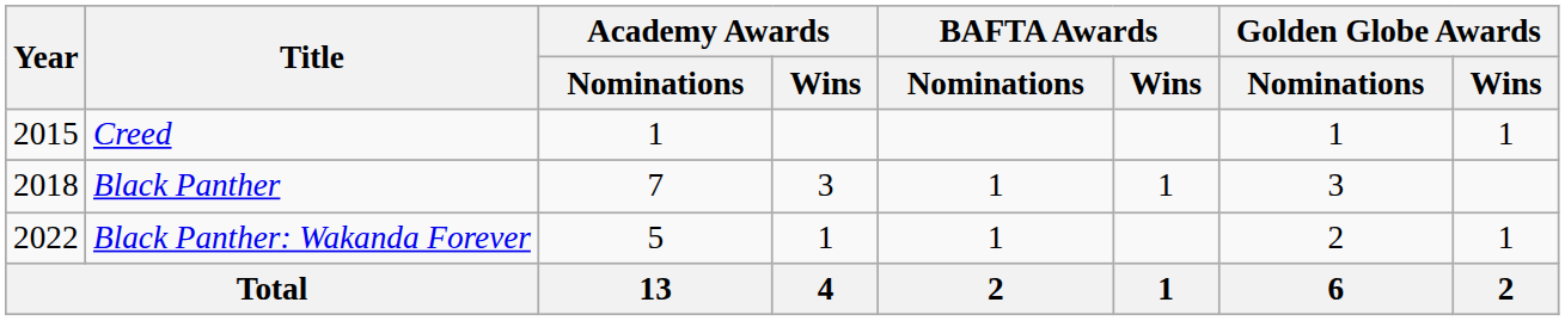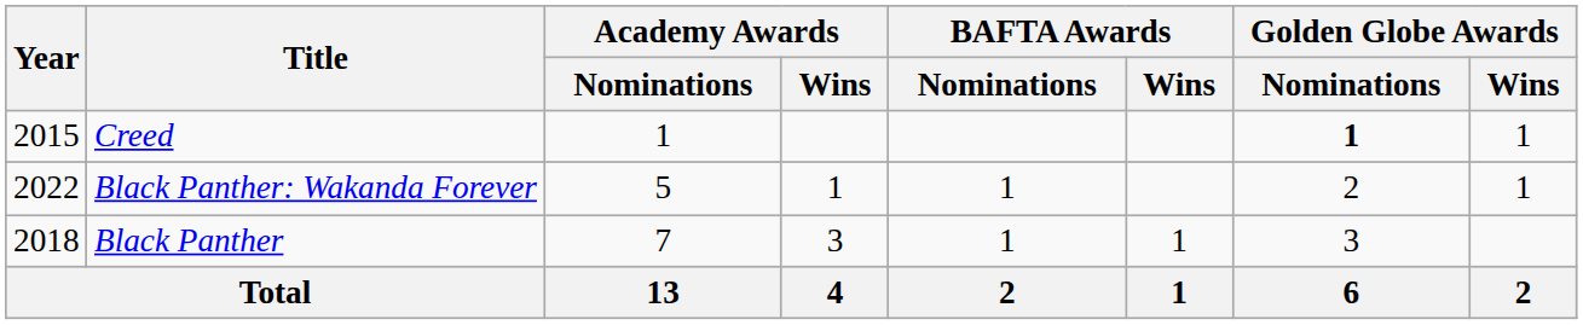Creed | Golden Globe Awards / Nominations: normal -> bold
rows swapped: Black Panther <-> Black Panther: Wakanda Forever
